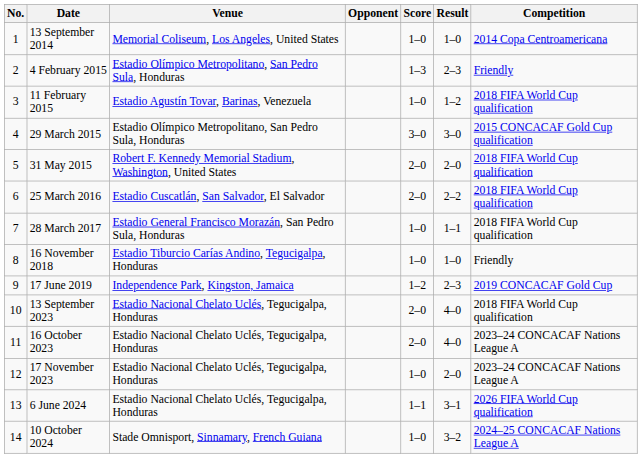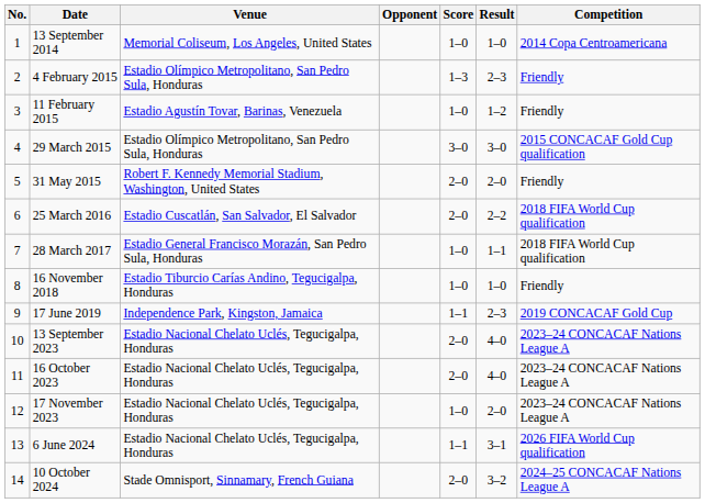11 February 2015 | Competition: 2018 FIFA World Cup qualification -> Friendly
31 May 2015 | Competition: 2018 FIFA World Cup qualification -> Friendly
17 June 2019 | Score: 1–2 -> 1–1
13 September 2023 | Competition: 2018 FIFA World Cup qualification -> 2023–24 CONCACAF Nations League A
10 October 2024 | Score: 1–0 -> 2–0
